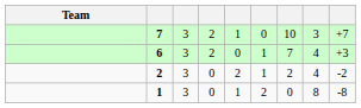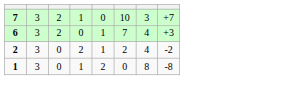- column: Team
